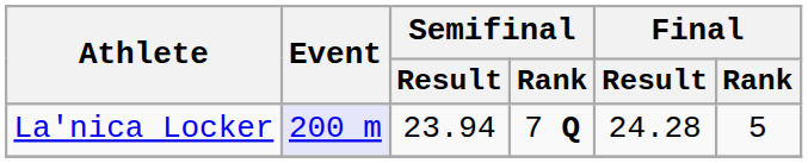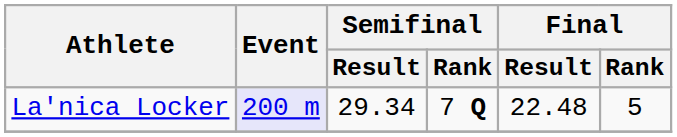La'nica Locker | Semifinal / Result: 23.94 -> 29.34
La'nica Locker | Final / Result: 24.28 -> 22.48
